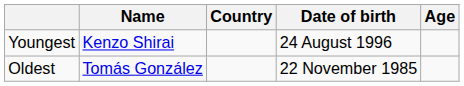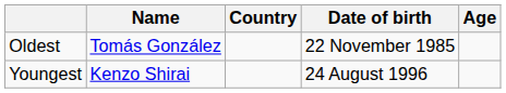rows swapped: Youngest <-> Oldest
